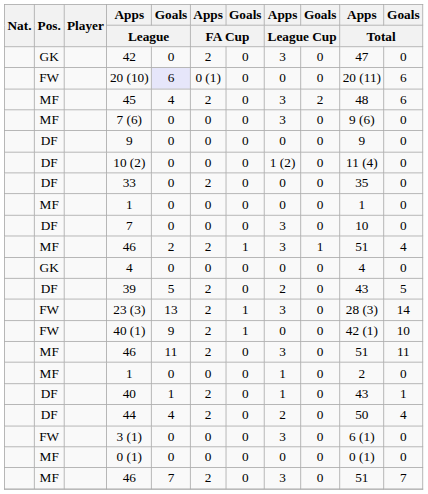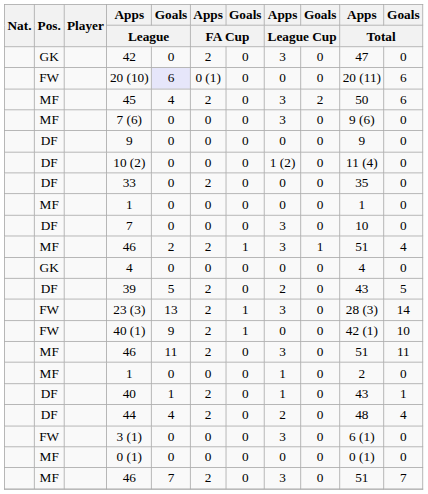45 | Apps / Total: 48 -> 50
44 | Apps / Total: 50 -> 48
